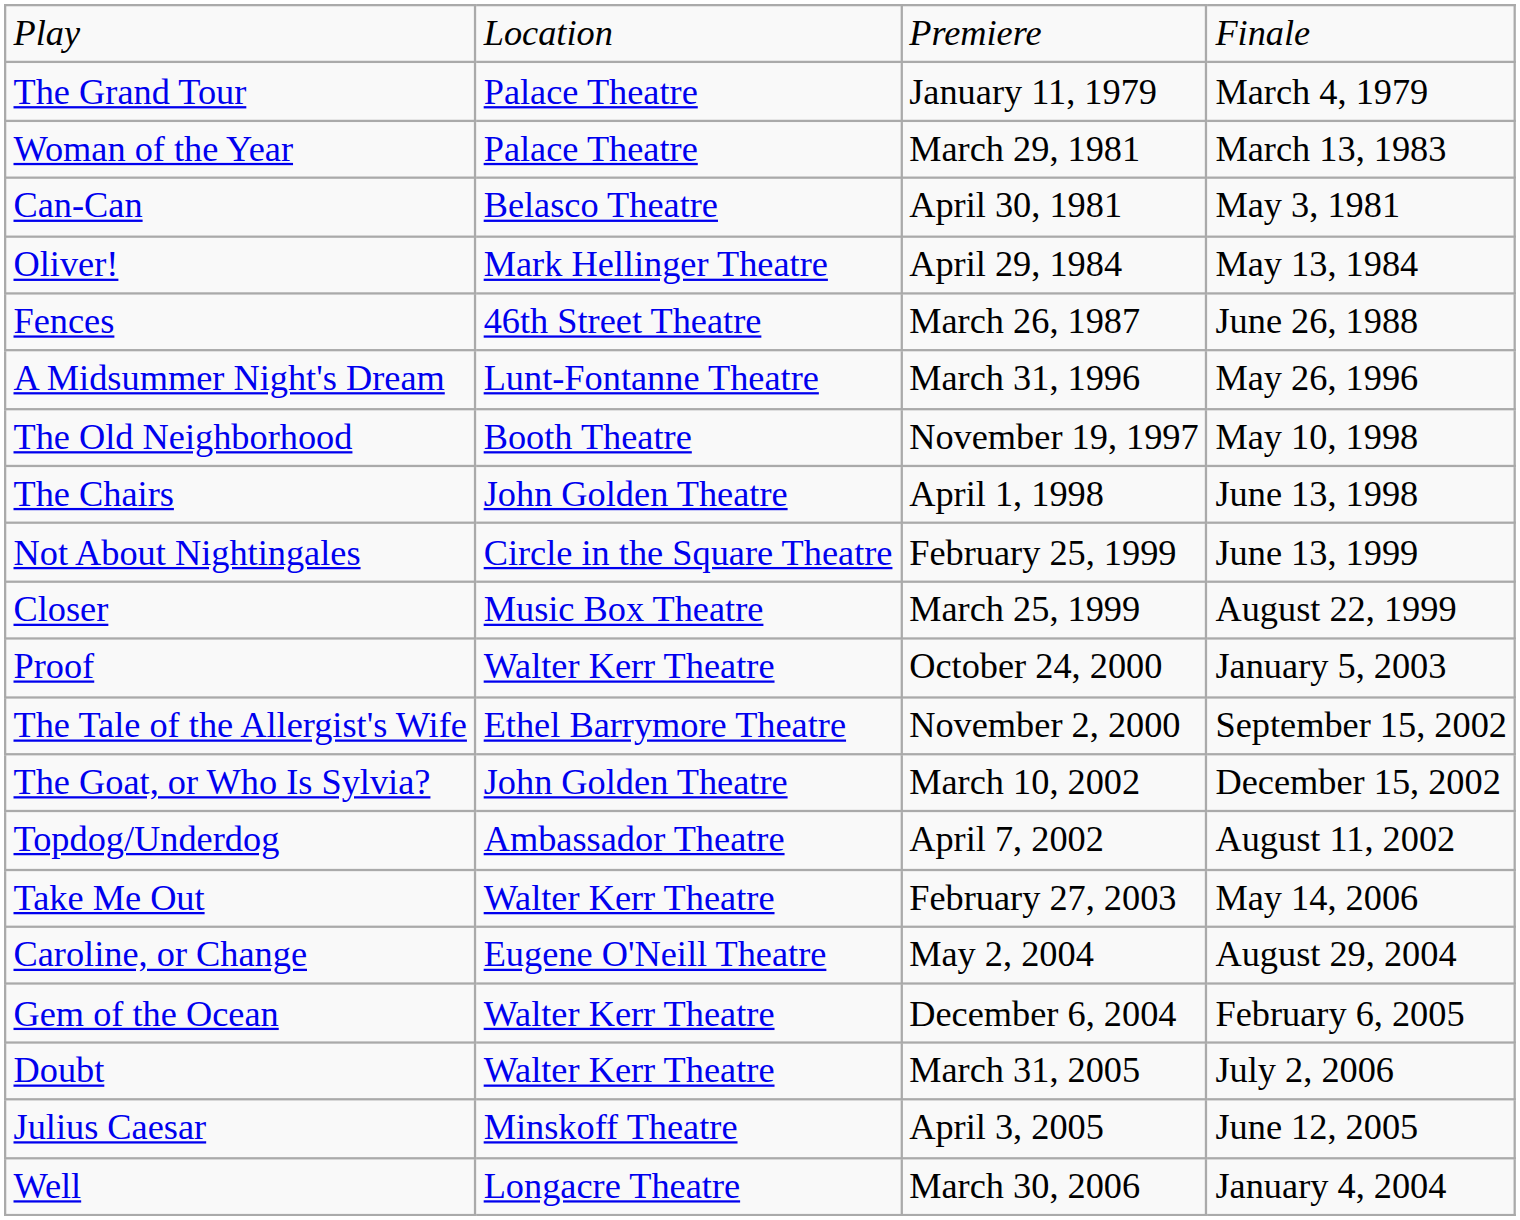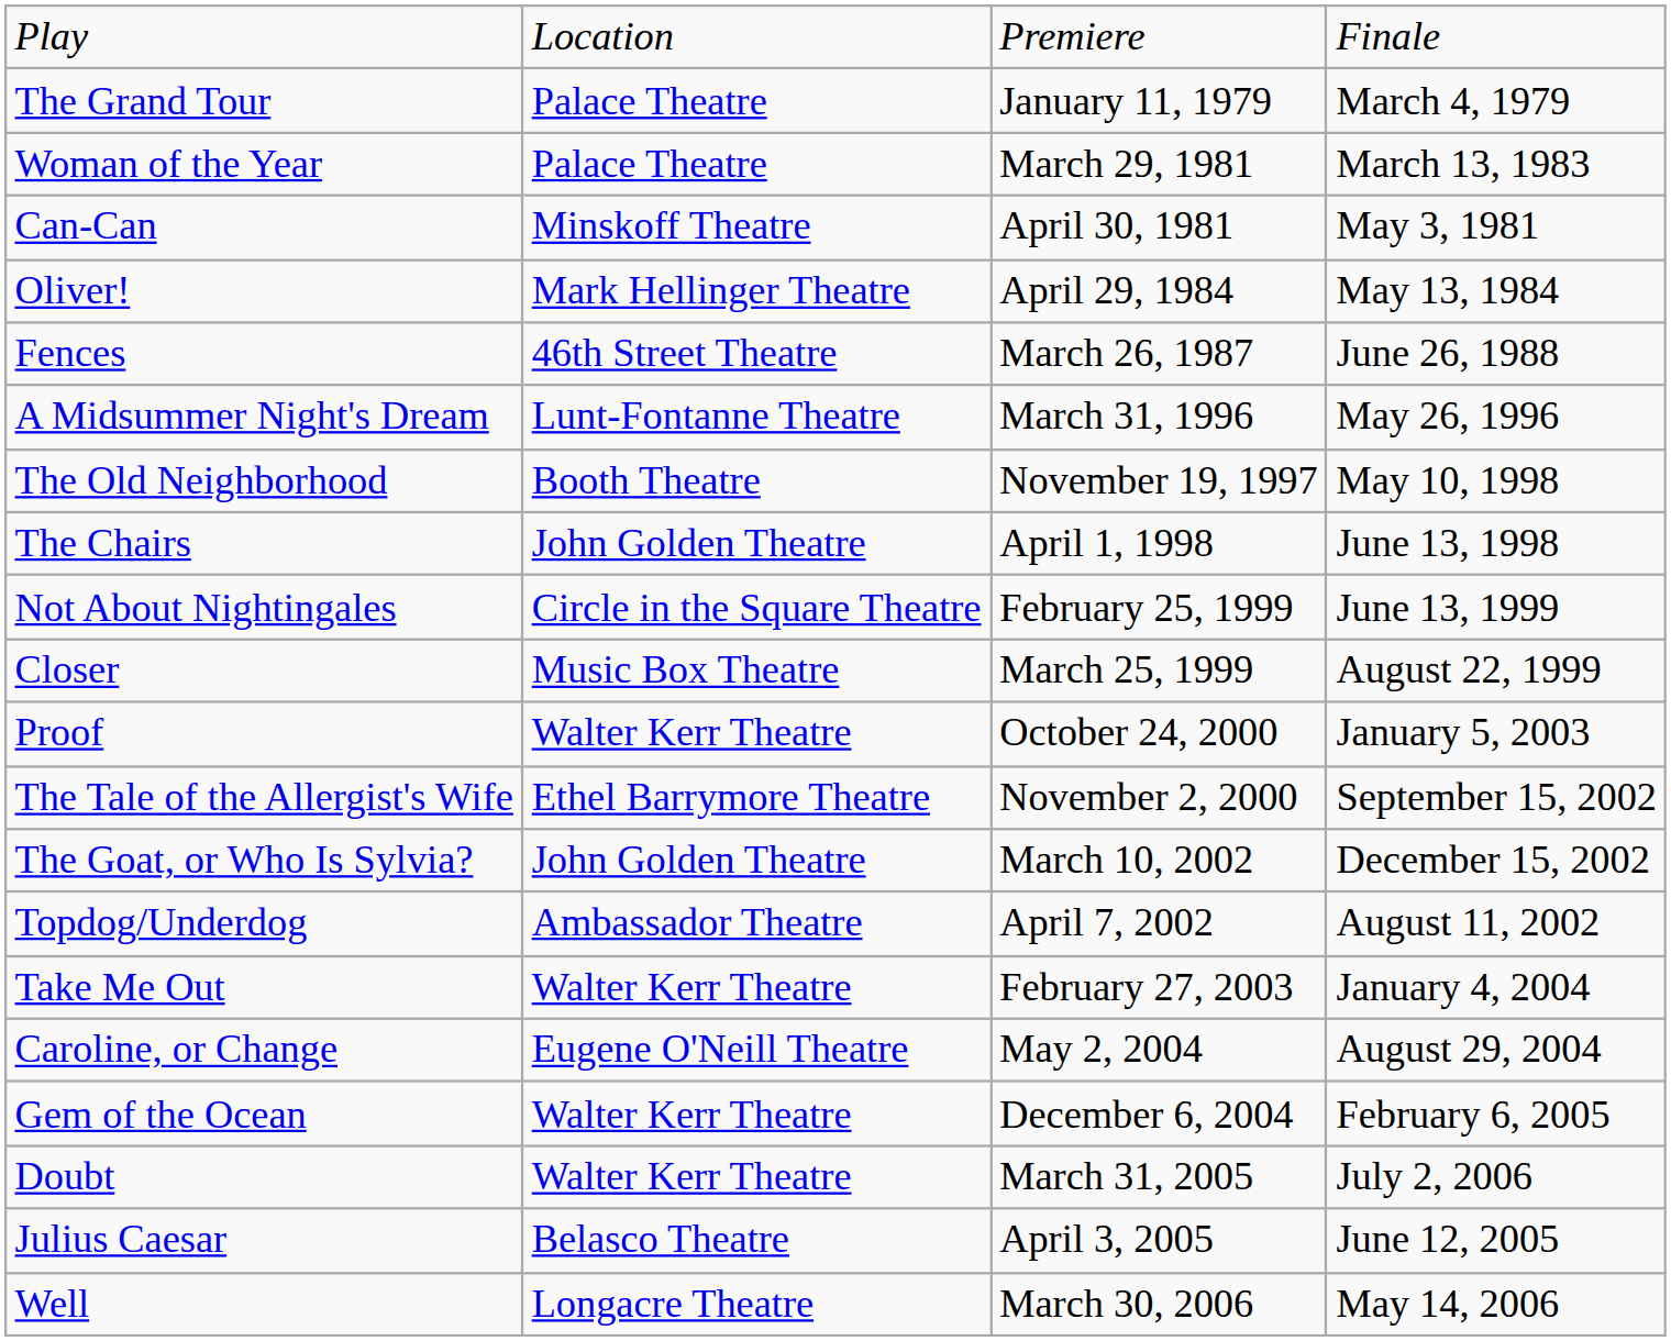Can-Can | column 2: Belasco Theatre -> Minskoff Theatre
Take Me Out | column 4: May 14, 2006 -> January 4, 2004
Julius Caesar | column 2: Minskoff Theatre -> Belasco Theatre
Well | column 4: January 4, 2004 -> May 14, 2006
